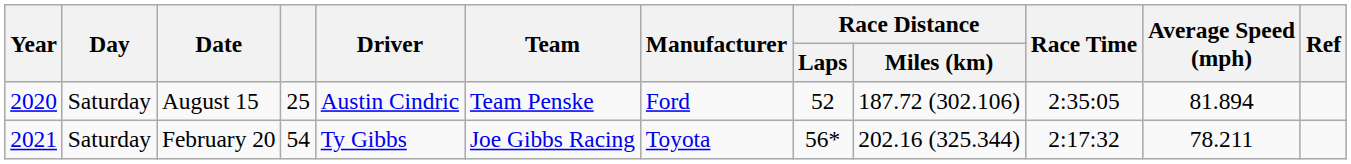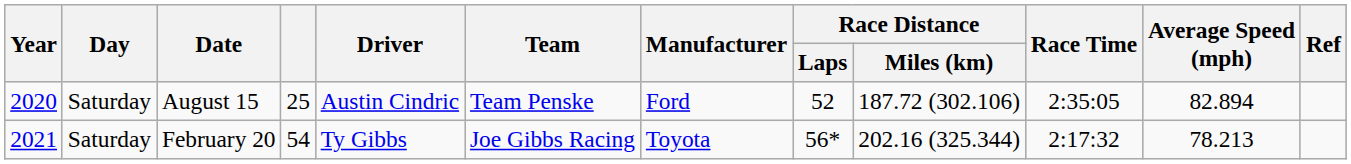August 15 | Average Speed (mph): 81.894 -> 82.894
February 20 | Average Speed (mph): 78.211 -> 78.213
